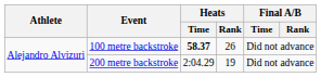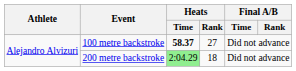100 metre backstroke | Heats / Rank: 26 -> 27
200 metre backstroke | Heats / Time: no background -> lightgreen background
200 metre backstroke | Heats / Rank: 19 -> 18
